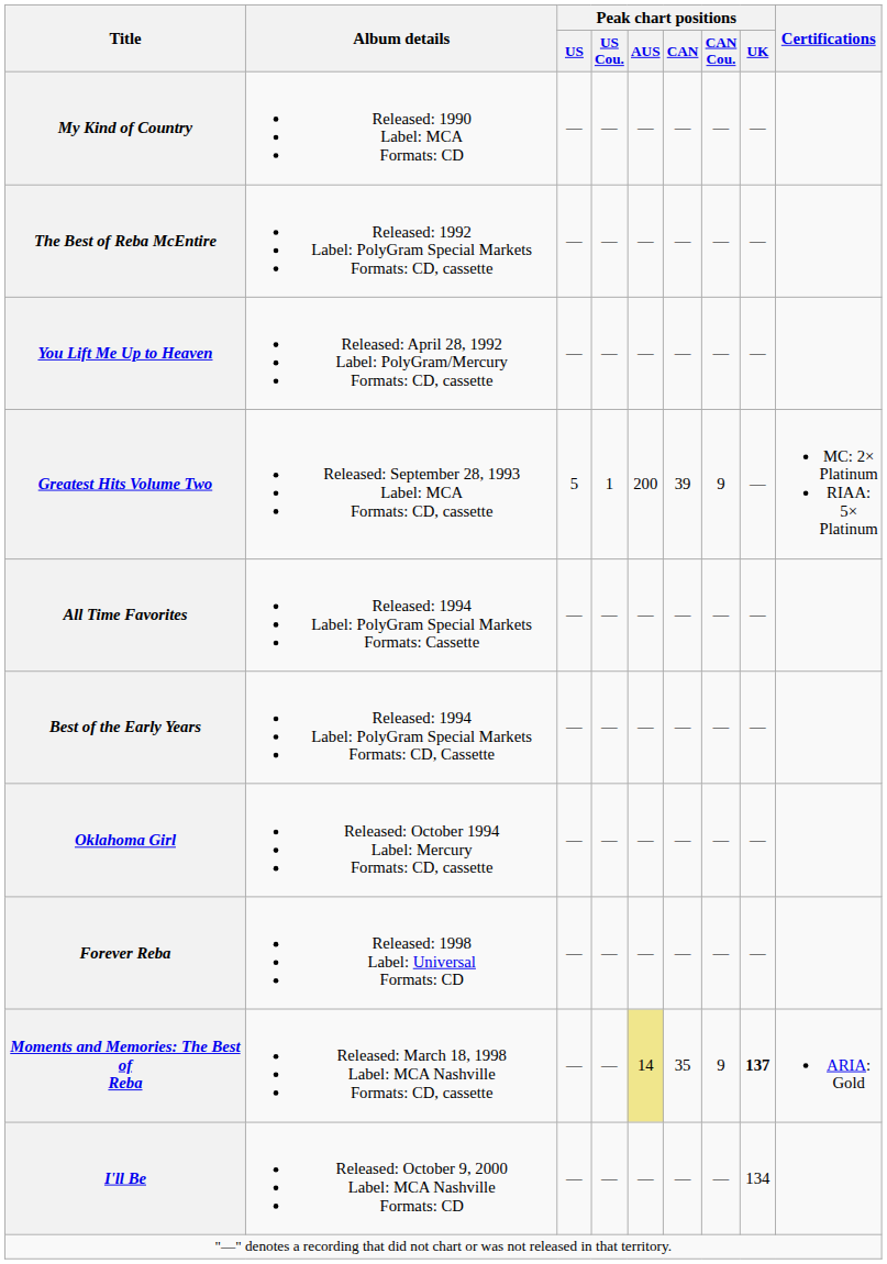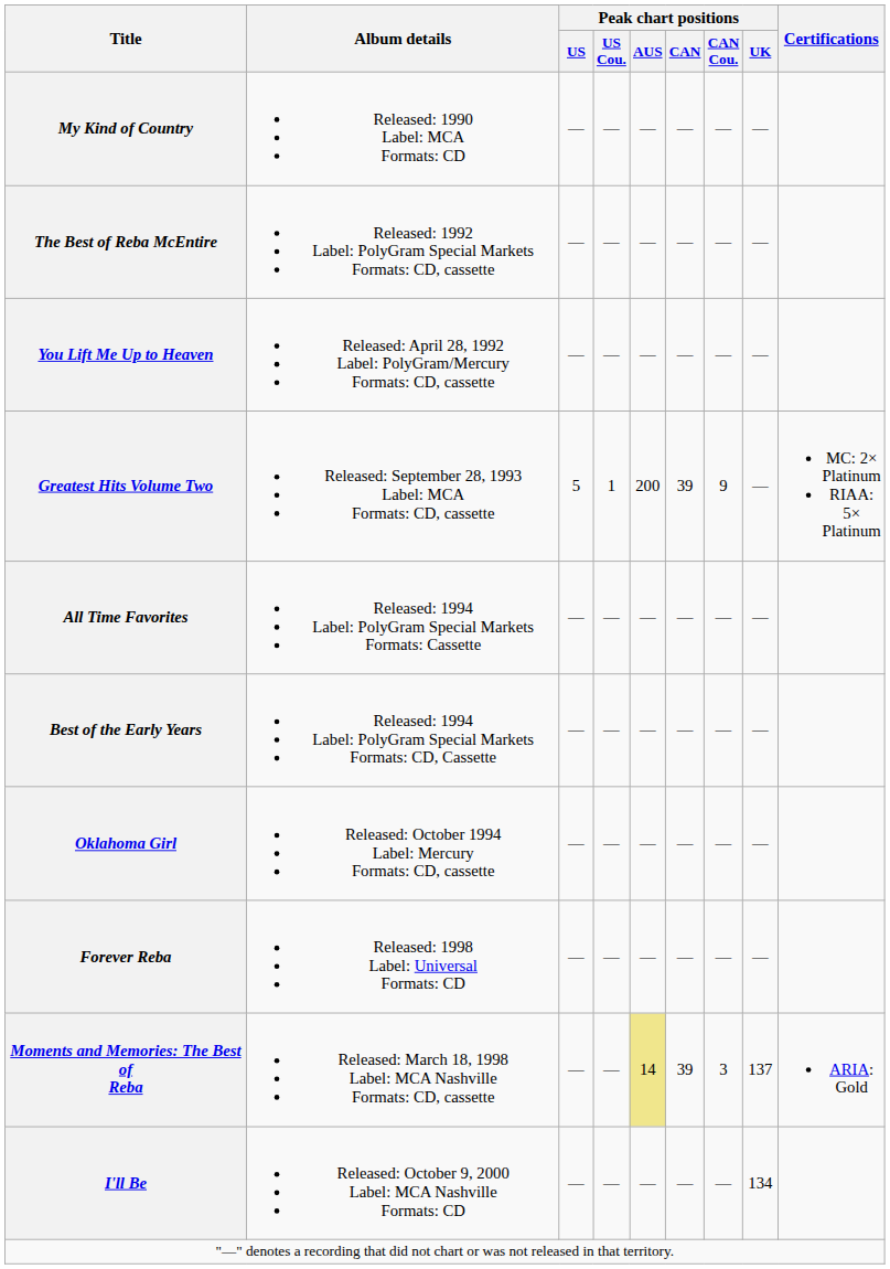Moments and Memories: The Best of Reba | Peak chart positions / CAN: 35 -> 39
Moments and Memories: The Best of Reba | Peak chart positions / CAN Cou.: 9 -> 3
Moments and Memories: The Best of Reba | Peak chart positions / UK: bold -> normal
